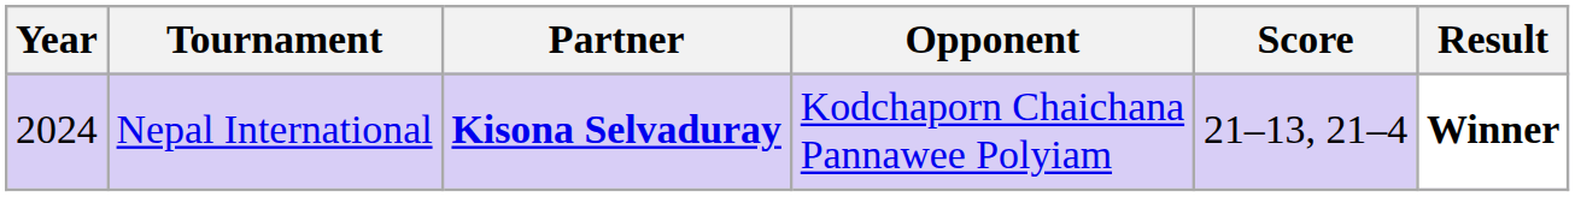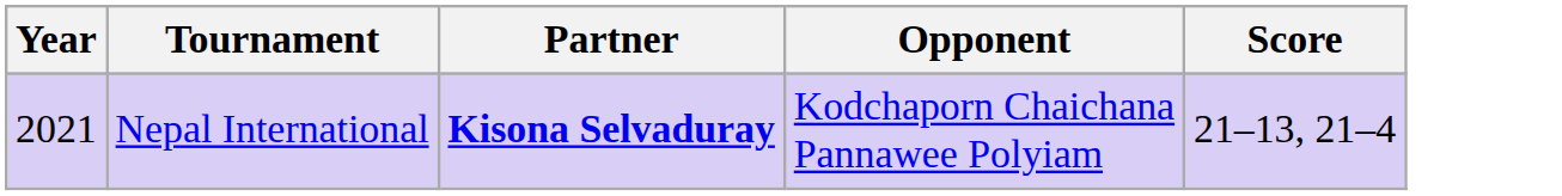- column: Result | Winner
Nepal International | Year: 2024 -> 2021
